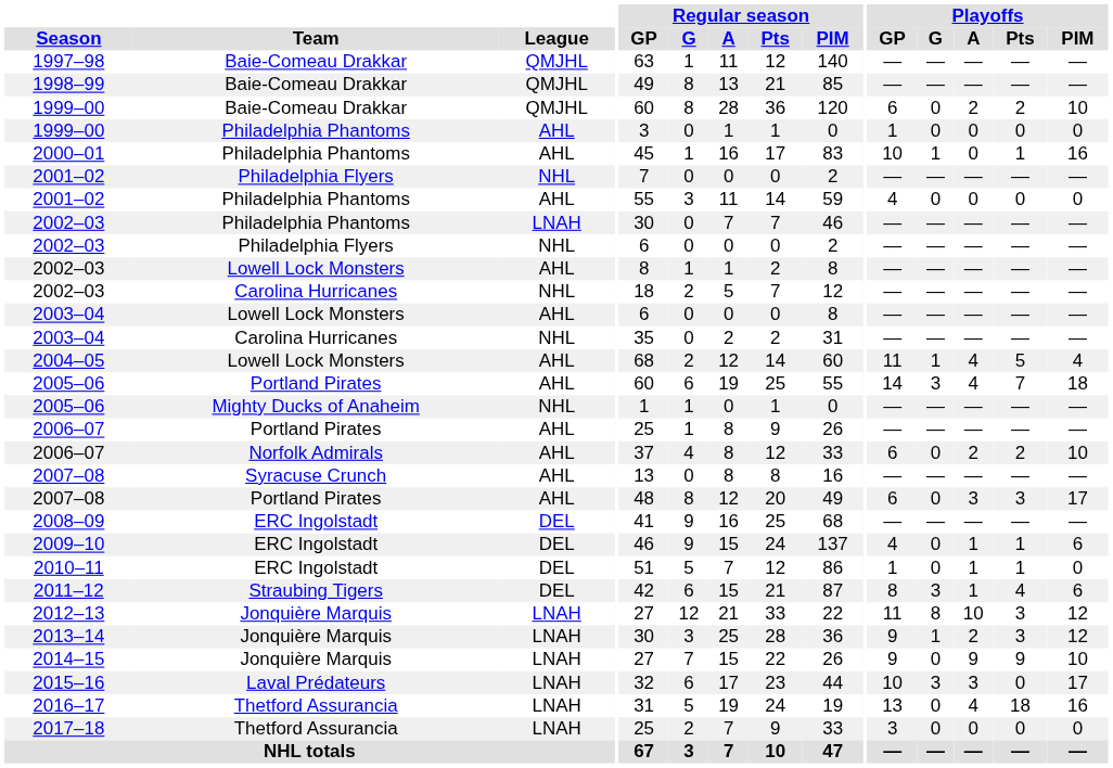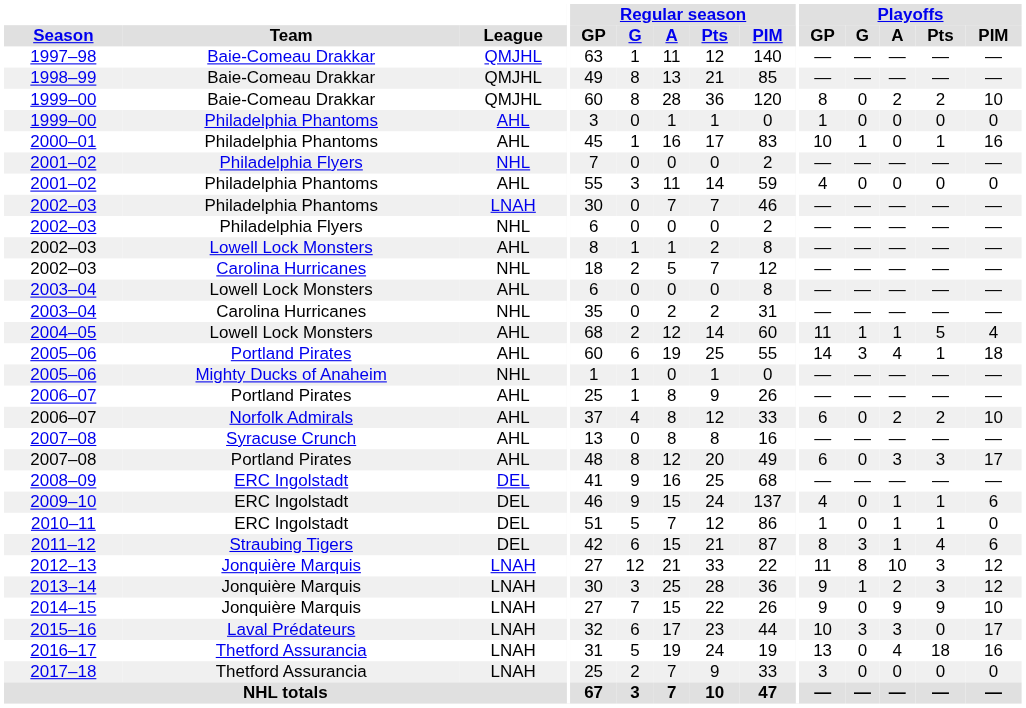1999–00 / Baie-Comeau Drakkar | Playoffs / GP: 6 -> 8
2004–05 | Playoffs / A: 4 -> 1
2005–06 / Portland Pirates | Playoffs / Pts: 7 -> 1
